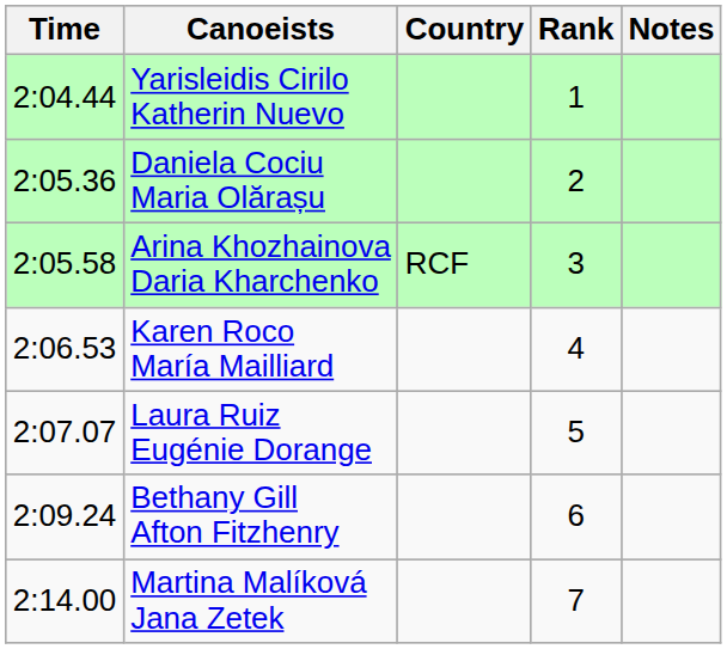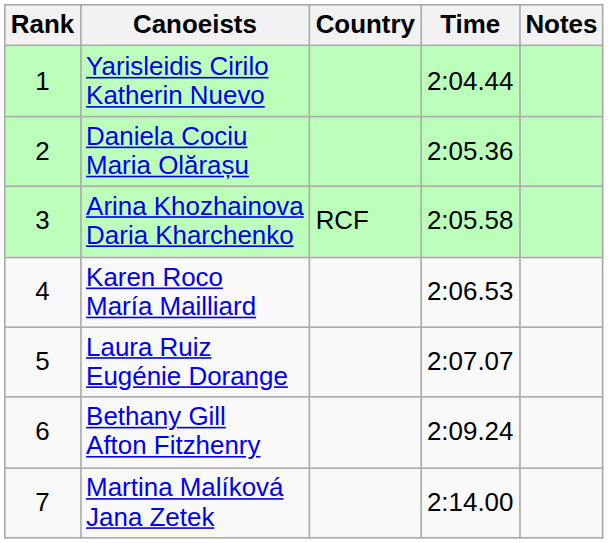columns swapped: Rank <-> Time
